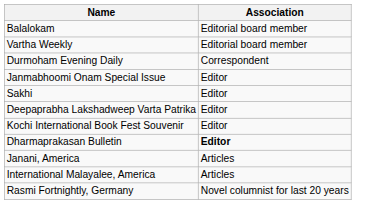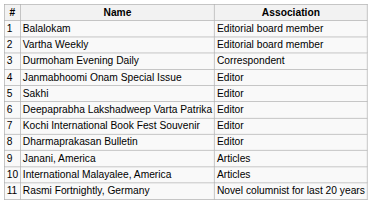+ column: # | 1 | 2 | 3 | 4 | 5 | 6 | 7 | 8 | 9 | 10 | 11
Dharmaprakasan Bulletin | Association: bold -> normal
